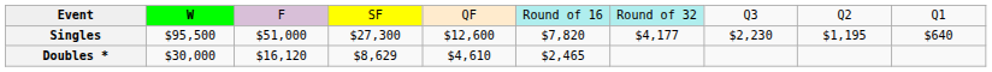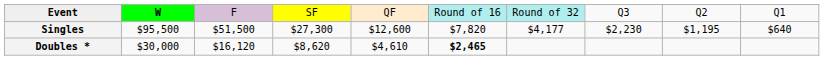Singles | column 3: $51,000 -> $51,500
Doubles * | column 4: $8,629 -> $8,620
Doubles * | column 6: normal -> bold
